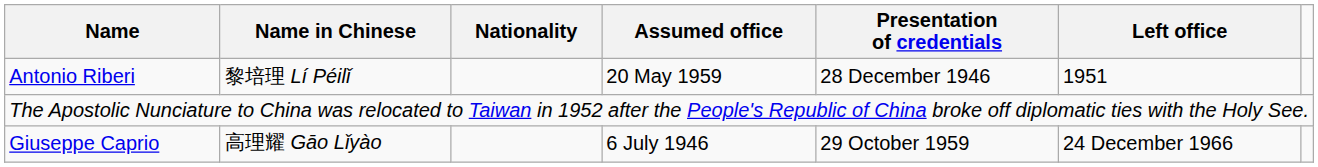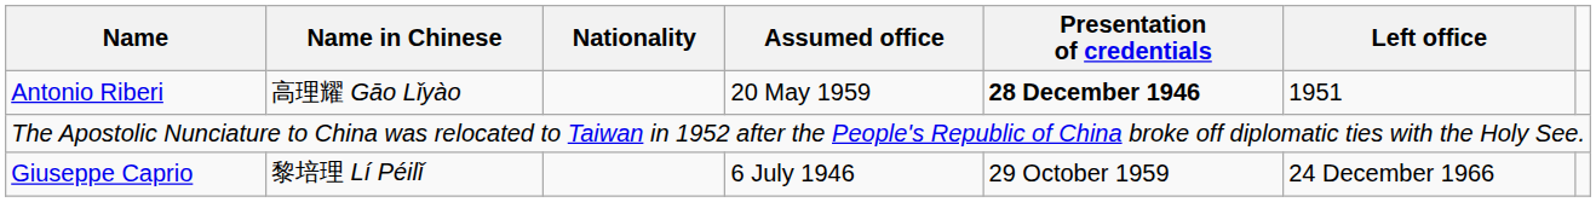Antonio Riberi | Name in Chinese: 黎培理 Lí Péilǐ -> 高理耀 Gāo Lǐyào
Antonio Riberi | Presentation of credentials: normal -> bold
Giuseppe Caprio | Name in Chinese: 高理耀 Gāo Lǐyào -> 黎培理 Lí Péilǐ
